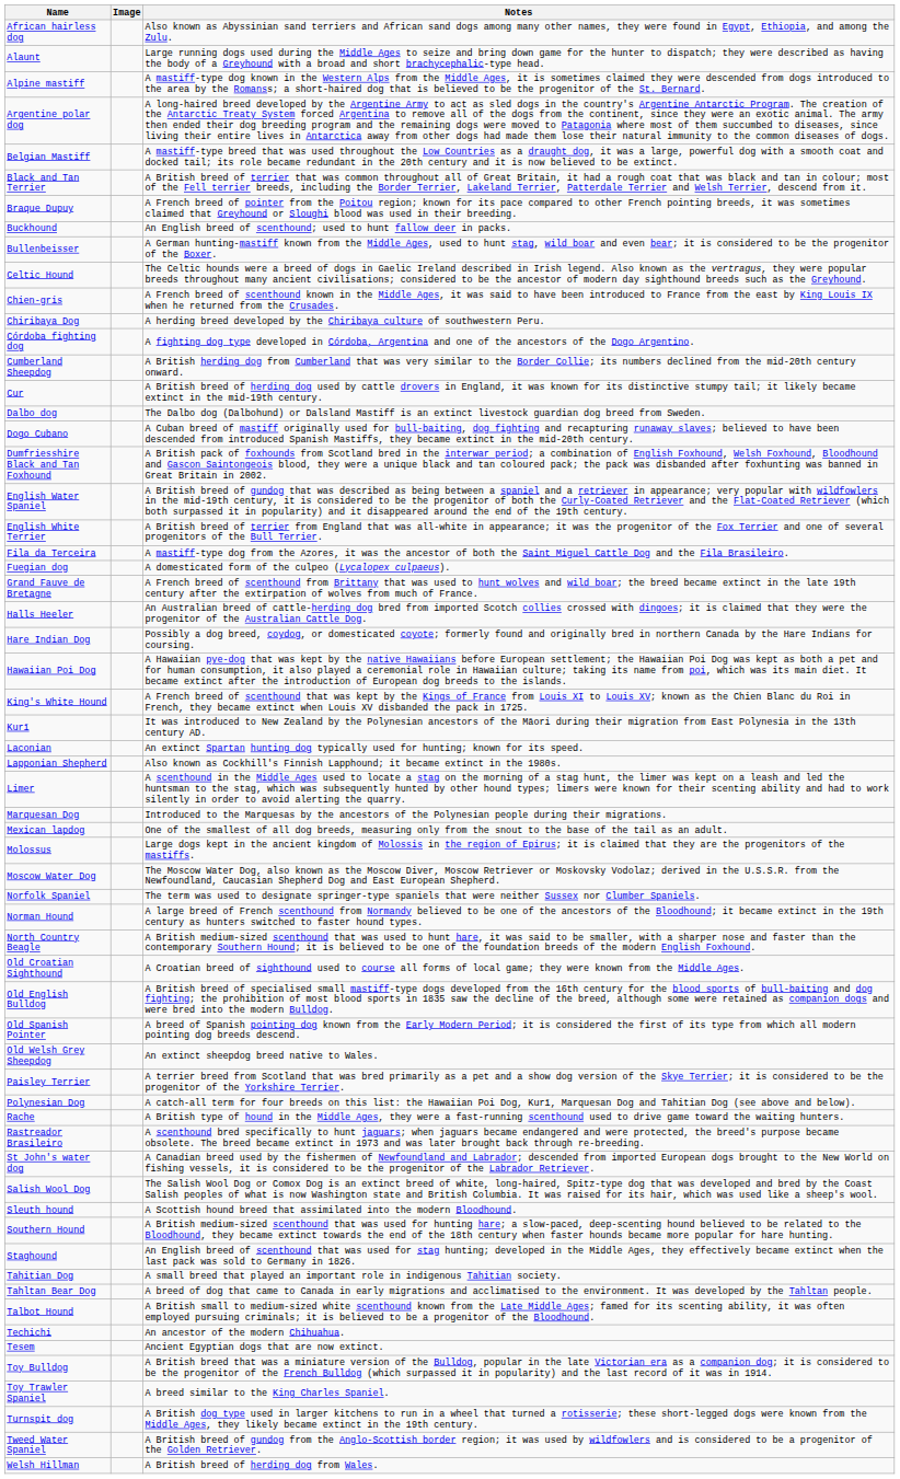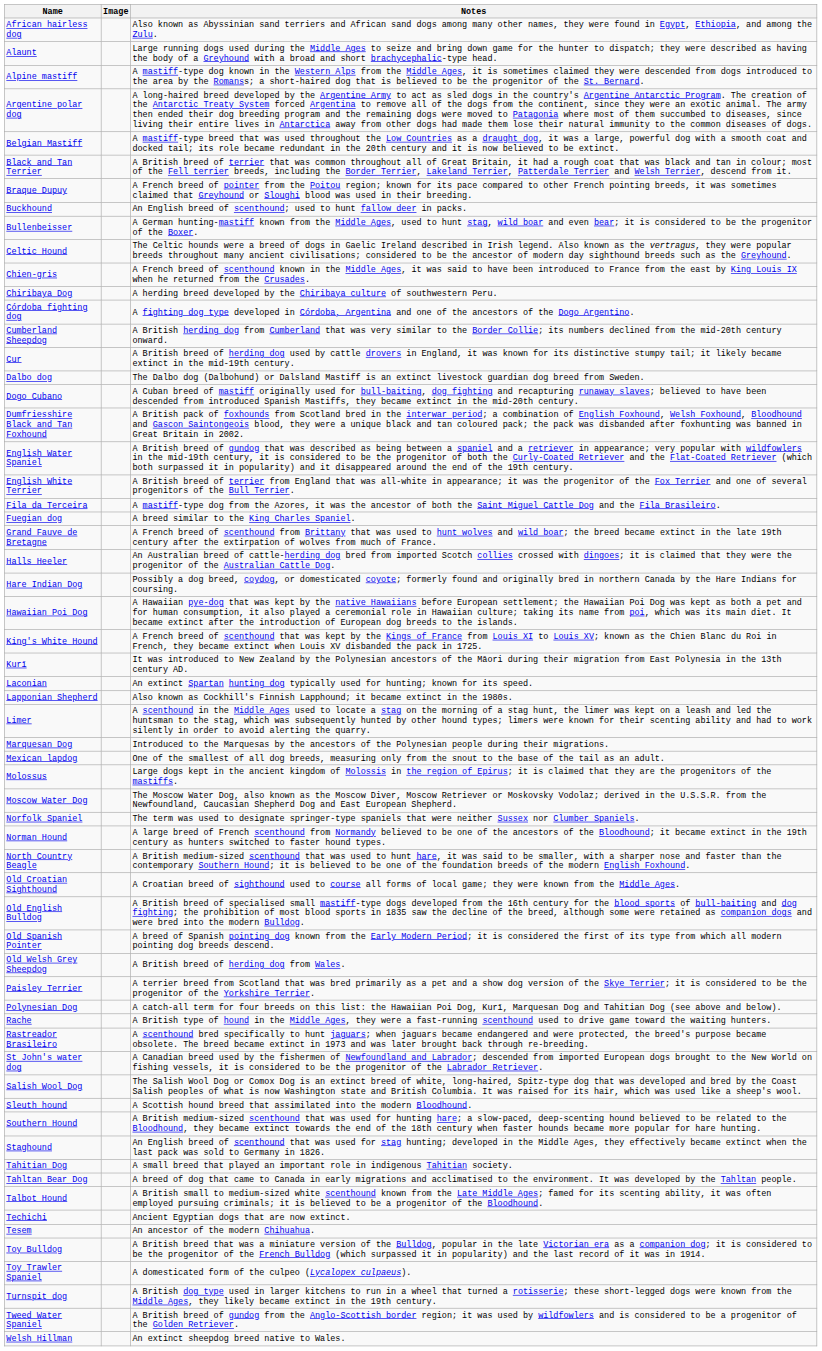Fuegian dog | Notes: A domesticated form of the culpeo (Lycalopex culpaeus). -> A breed similar to the King Charles Spaniel.
Old Welsh Grey Sheepdog | Notes: An extinct sheepdog breed native to Wales. -> A British breed of herding dog from Wales.
Techichi | Notes: An ancestor of the modern Chihuahua. -> Ancient Egyptian dogs that are now extinct.
Tesem | Notes: Ancient Egyptian dogs that are now extinct. -> An ancestor of the modern Chihuahua.
Toy Trawler Spaniel | Notes: A breed similar to the King Charles Spaniel. -> A domesticated form of the culpeo (Lycalopex culpaeus).
Welsh Hillman | Notes: A British breed of herding dog from Wales. -> An extinct sheepdog breed native to Wales.
